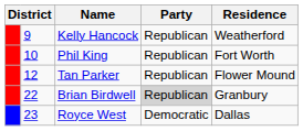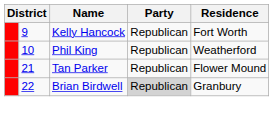Kelly Hancock | Residence: Weatherford -> Fort Worth
Phil King | Residence: Fort Worth -> Weatherford
Tan Parker | column 2: 12 -> 21
- row: 23 | Royce West | Democratic | Dallas
